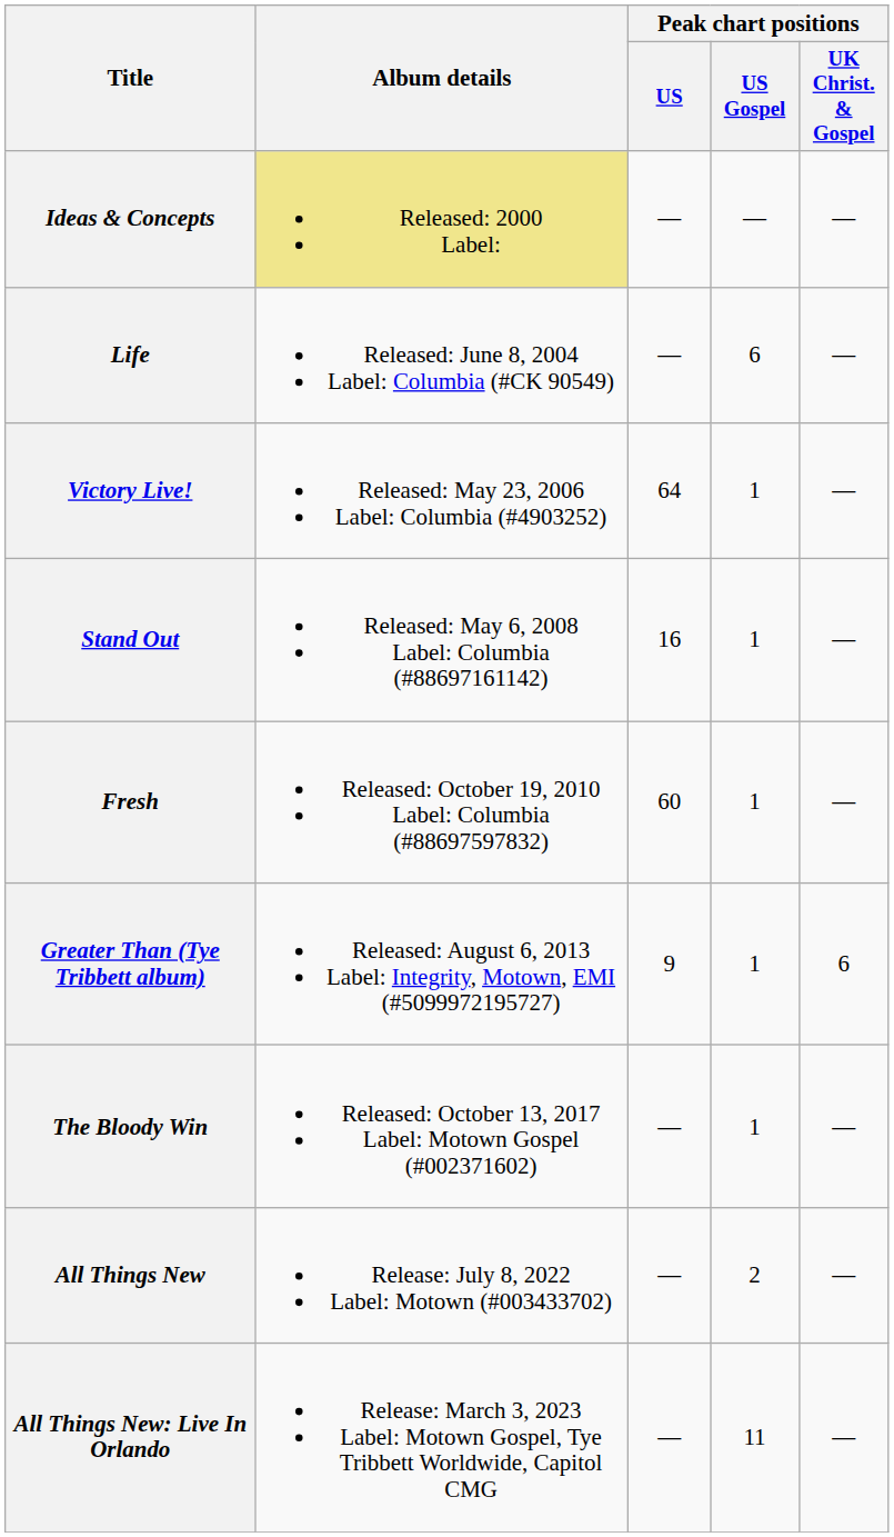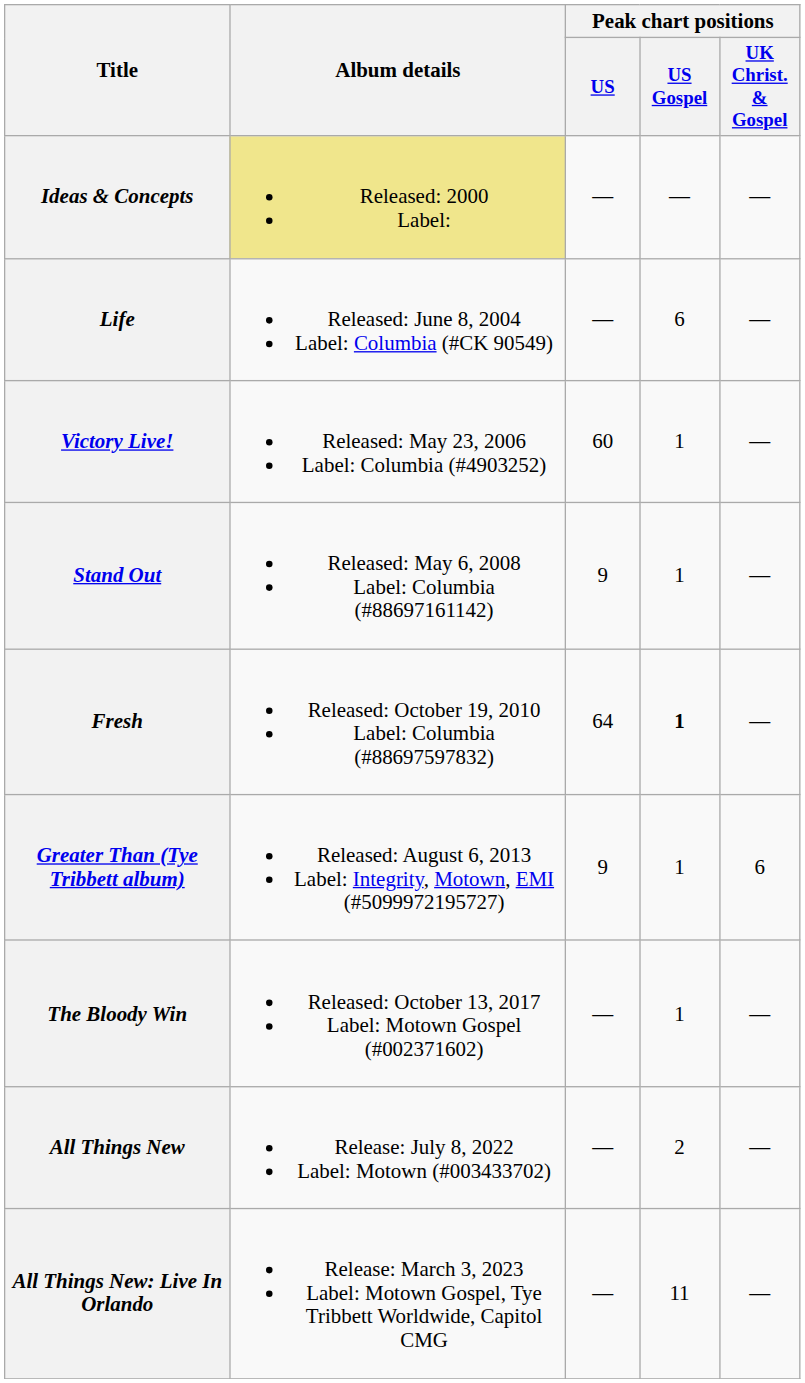Victory Live! | Peak chart positions / US: 64 -> 60
Stand Out | Peak chart positions / US: 16 -> 9
Fresh | Peak chart positions / US: 60 -> 64
Fresh | Peak chart positions / US Gospel: normal -> bold
